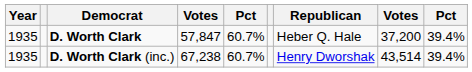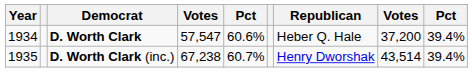D. Worth Clark | Year: 1935 -> 1934
D. Worth Clark | column 4: 57,847 -> 57,547
D. Worth Clark | column 5: 60.7% -> 60.6%
